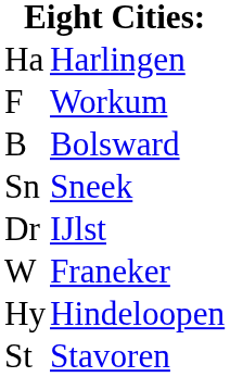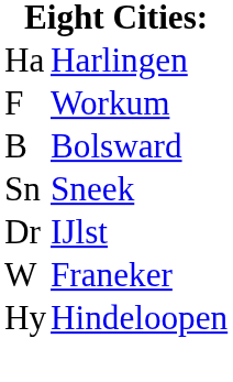- row: St | Stavoren
